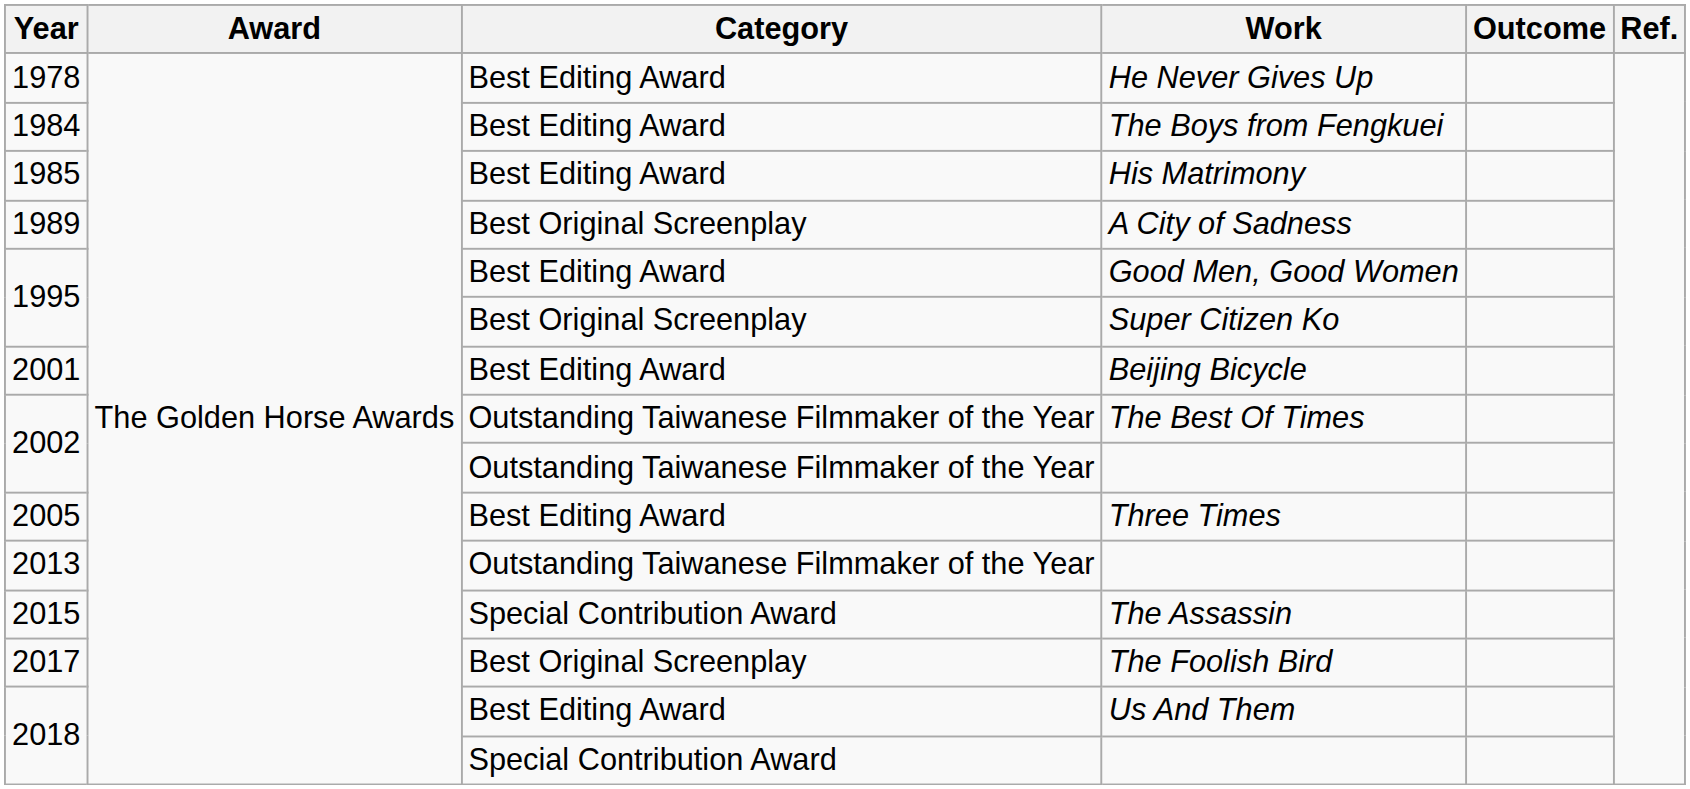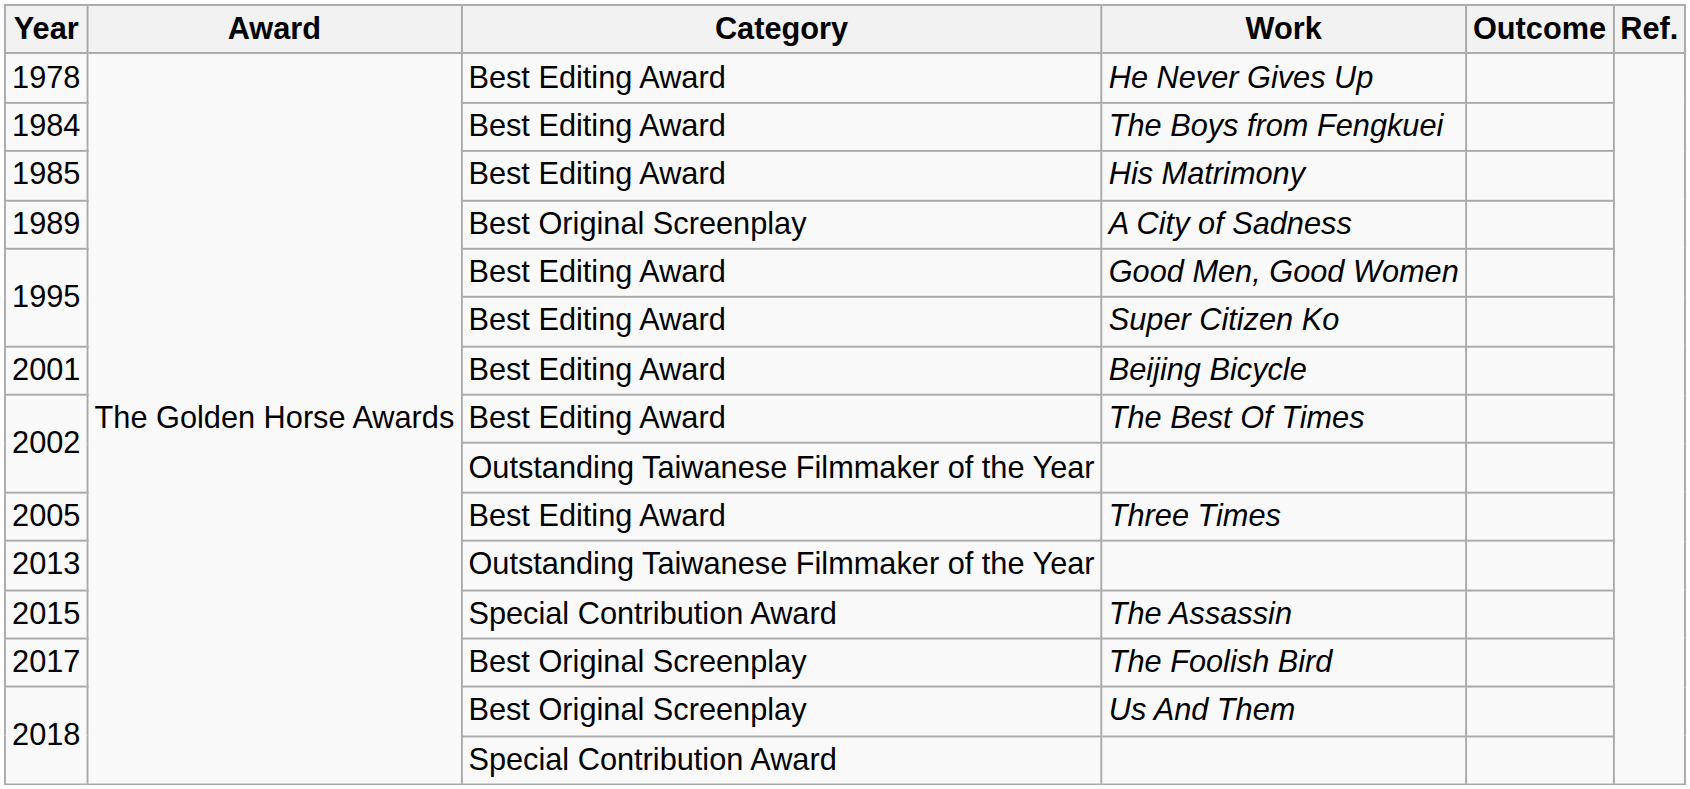Super Citizen Ko | Category: Best Original Screenplay -> Best Editing Award
The Best Of Times | Category: Outstanding Taiwanese Filmmaker of the Year -> Best Editing Award
Us And Them | Category: Best Editing Award -> Best Original Screenplay
